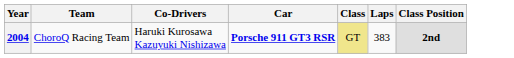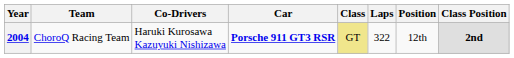+ column: Position | 12th
2004 | Laps: 383 -> 322
